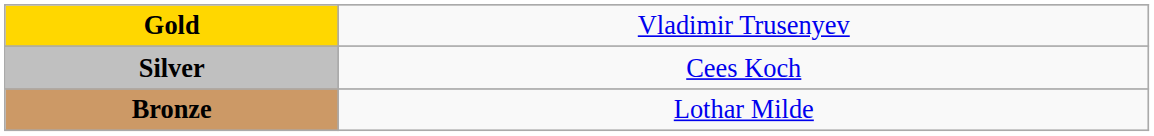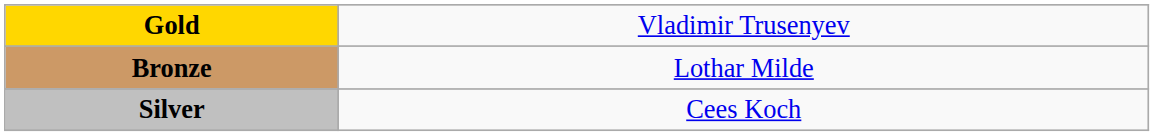rows swapped: Silver <-> Bronze
